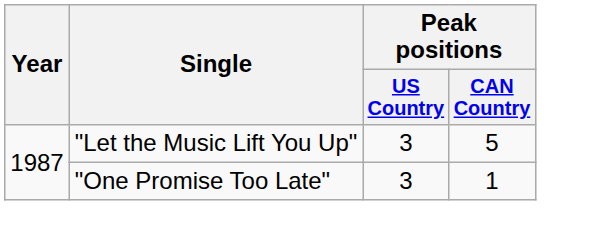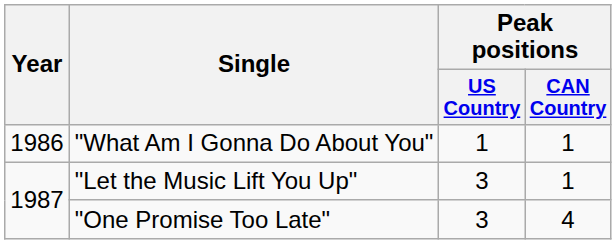+ row: 1986 | "What Am I Gonna Do About You" | 1 | 1
"Let the Music Lift You Up" | Peak positions / CAN Country: 5 -> 1
"One Promise Too Late" | Peak positions / CAN Country: 1 -> 4
